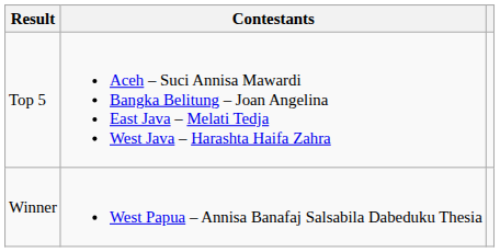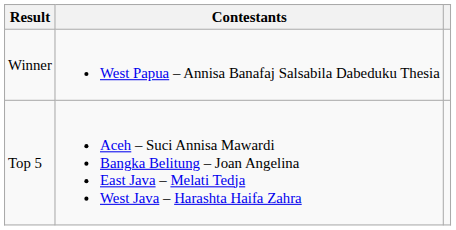rows swapped: Winner <-> Top 5
